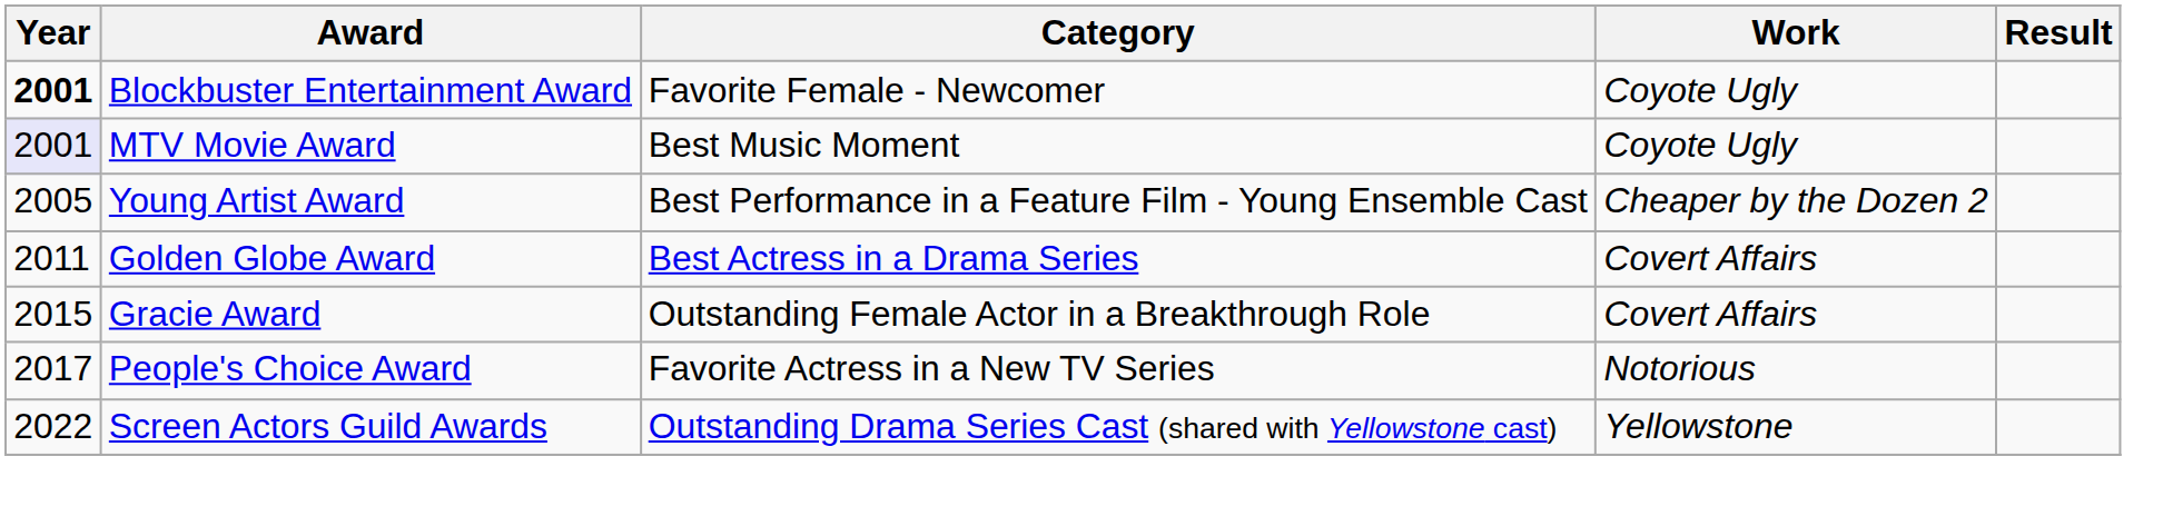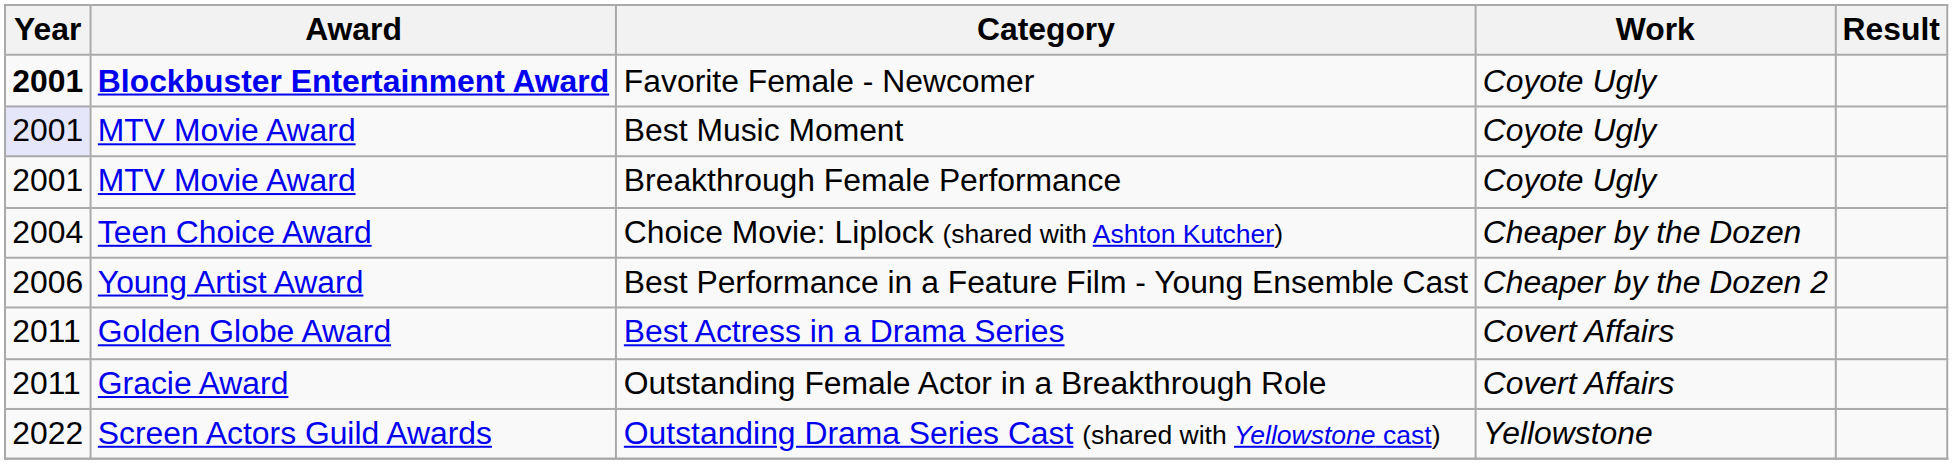Favorite Female - Newcomer | Award: normal -> bold
+ row: 2001 | MTV Movie Award | Breakthrough Female Performance | Coyote Ugly
+ row: 2004 | Teen Choice Award | Choice Movie: Liplock (shared with Ashton Kutcher) | Cheaper by the Dozen
Best Performance in a Feature Film - Young Ensemble Cast | Year: 2005 -> 2006
Outstanding Female Actor in a Breakthrough Role | Year: 2015 -> 2011
- row: 2017 | People's Choice Award | Favorite Actress in a New TV Series | Notorious
